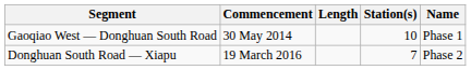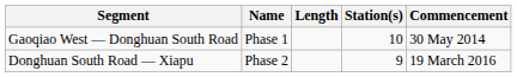columns swapped: Commencement <-> Name
Donghuan South Road — Xiapu | Station(s): 7 -> 9
